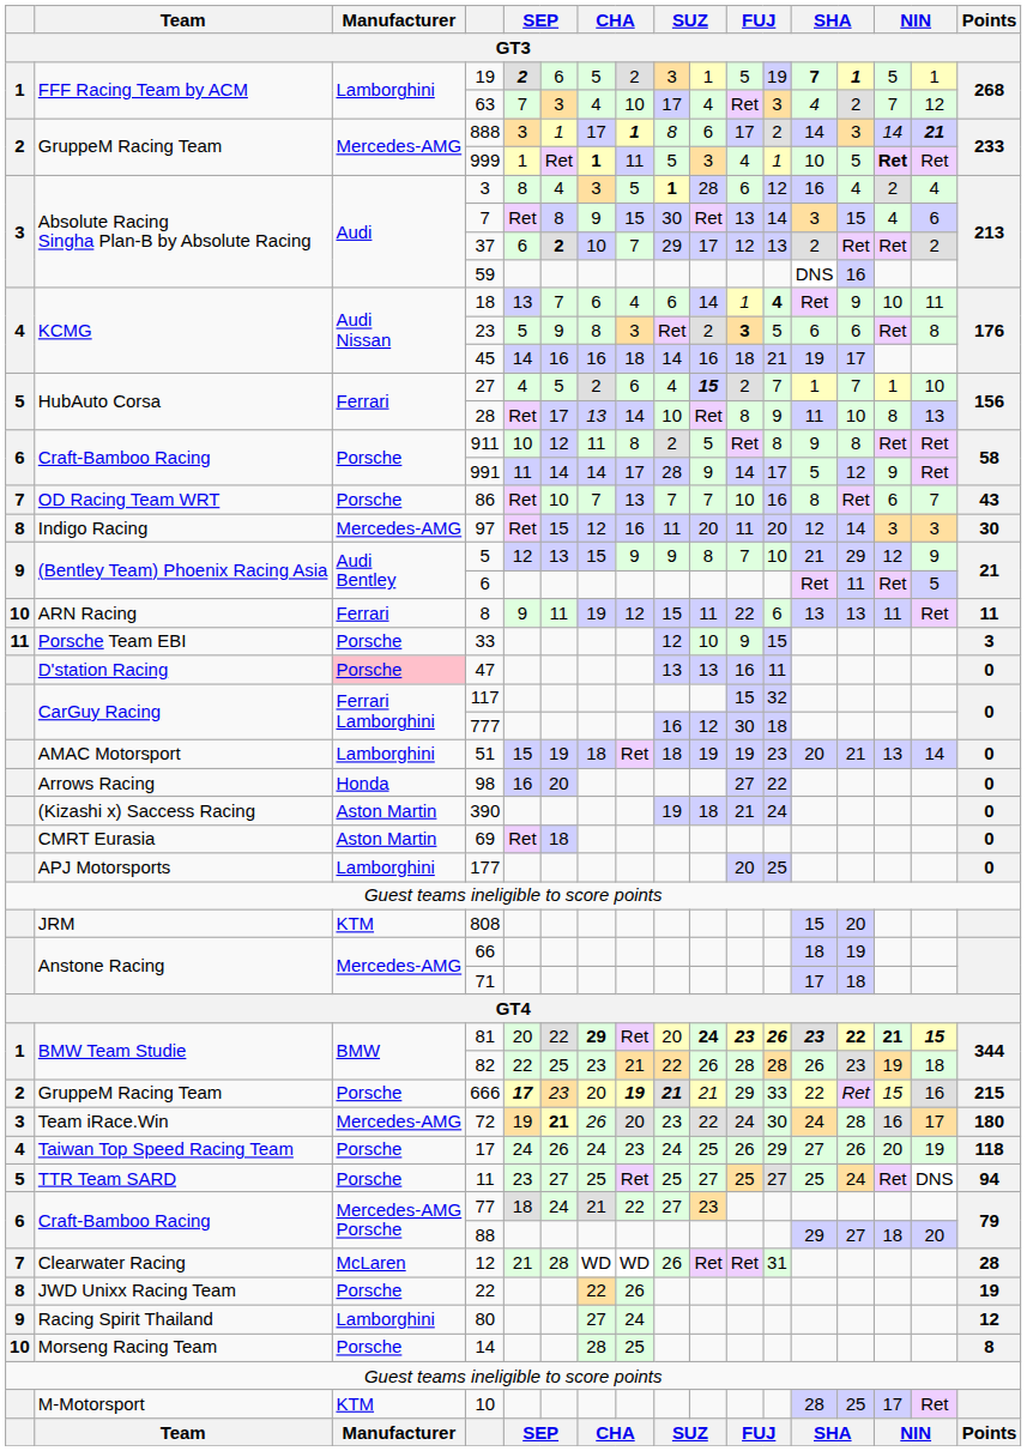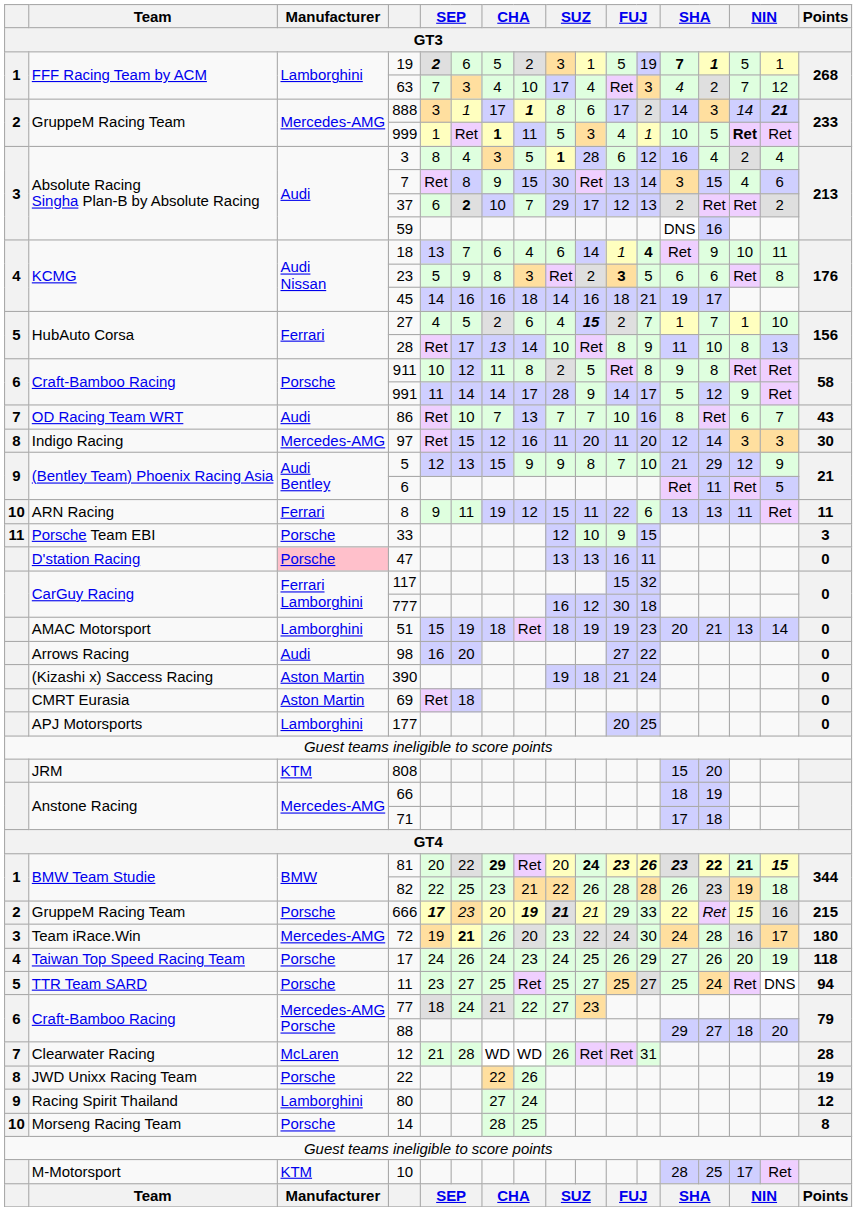86 | Manufacturer: Porsche -> Audi
98 | Manufacturer: Honda -> Audi
